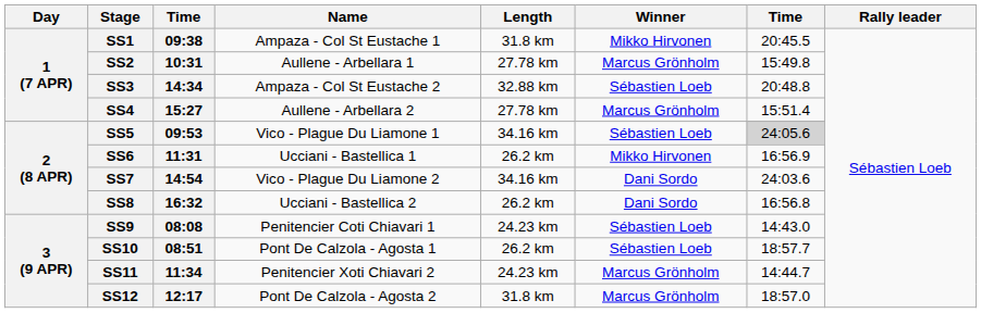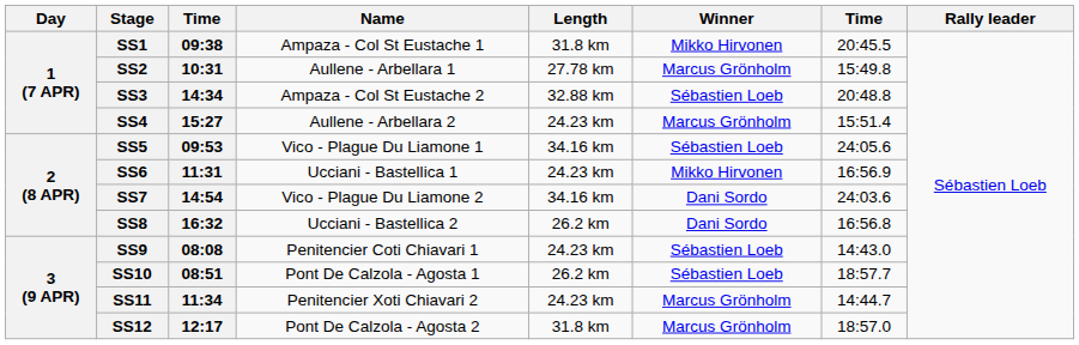SS4 | Length: 27.78 km -> 24.23 km
SS5 | column 7: lightgrey background -> no background
SS6 | Length: 26.2 km -> 24.23 km
